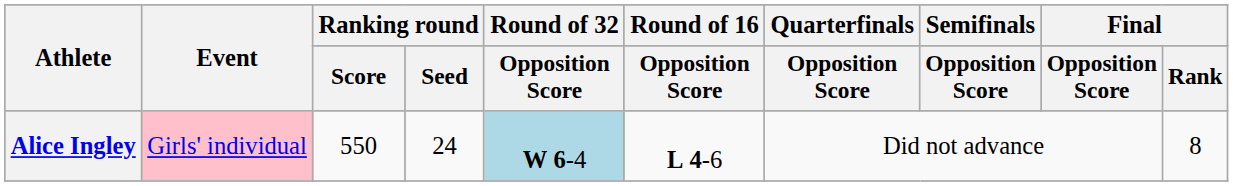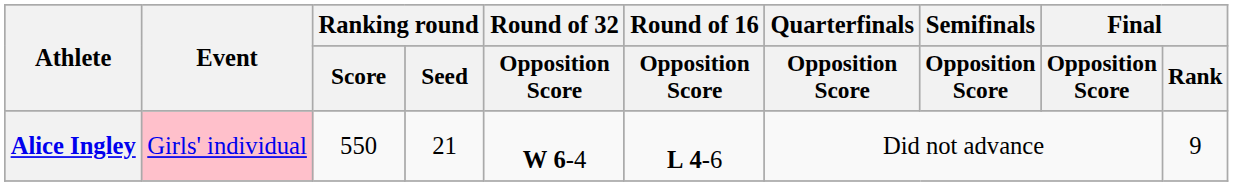Alice Ingley | Ranking round / Seed: 24 -> 21
Alice Ingley | Round of 32 / Opposition Score: lightblue background -> no background
Alice Ingley | Final / Rank: 8 -> 9
